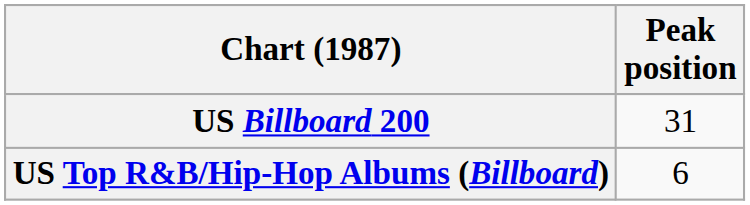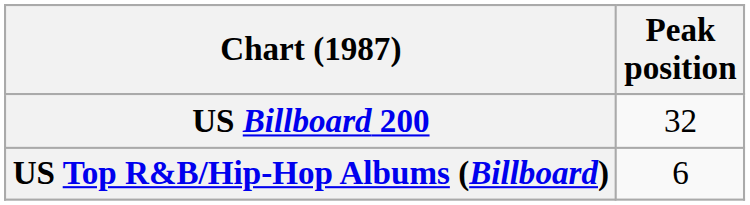US Billboard 200 | Peak position: 31 -> 32
